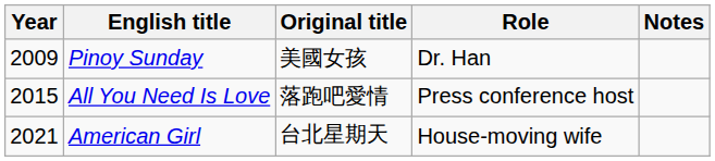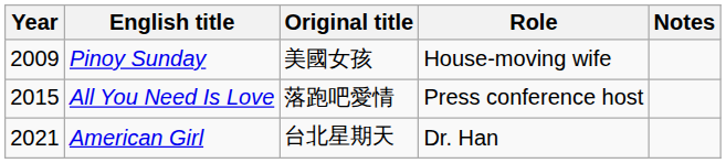Pinoy Sunday | Role: Dr. Han -> House-moving wife
American Girl | Role: House-moving wife -> Dr. Han
